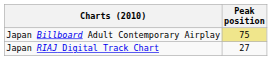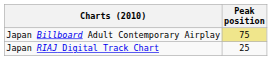Japan RIAJ Digital Track Chart | Peak position: 27 -> 25
